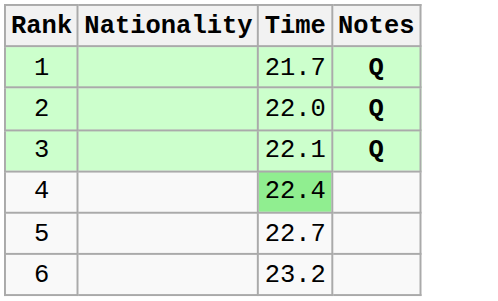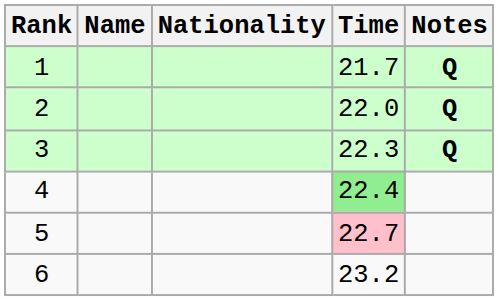+ column: Name
3 | Time: 22.1 -> 22.3
5 | Time: no background -> pink background
